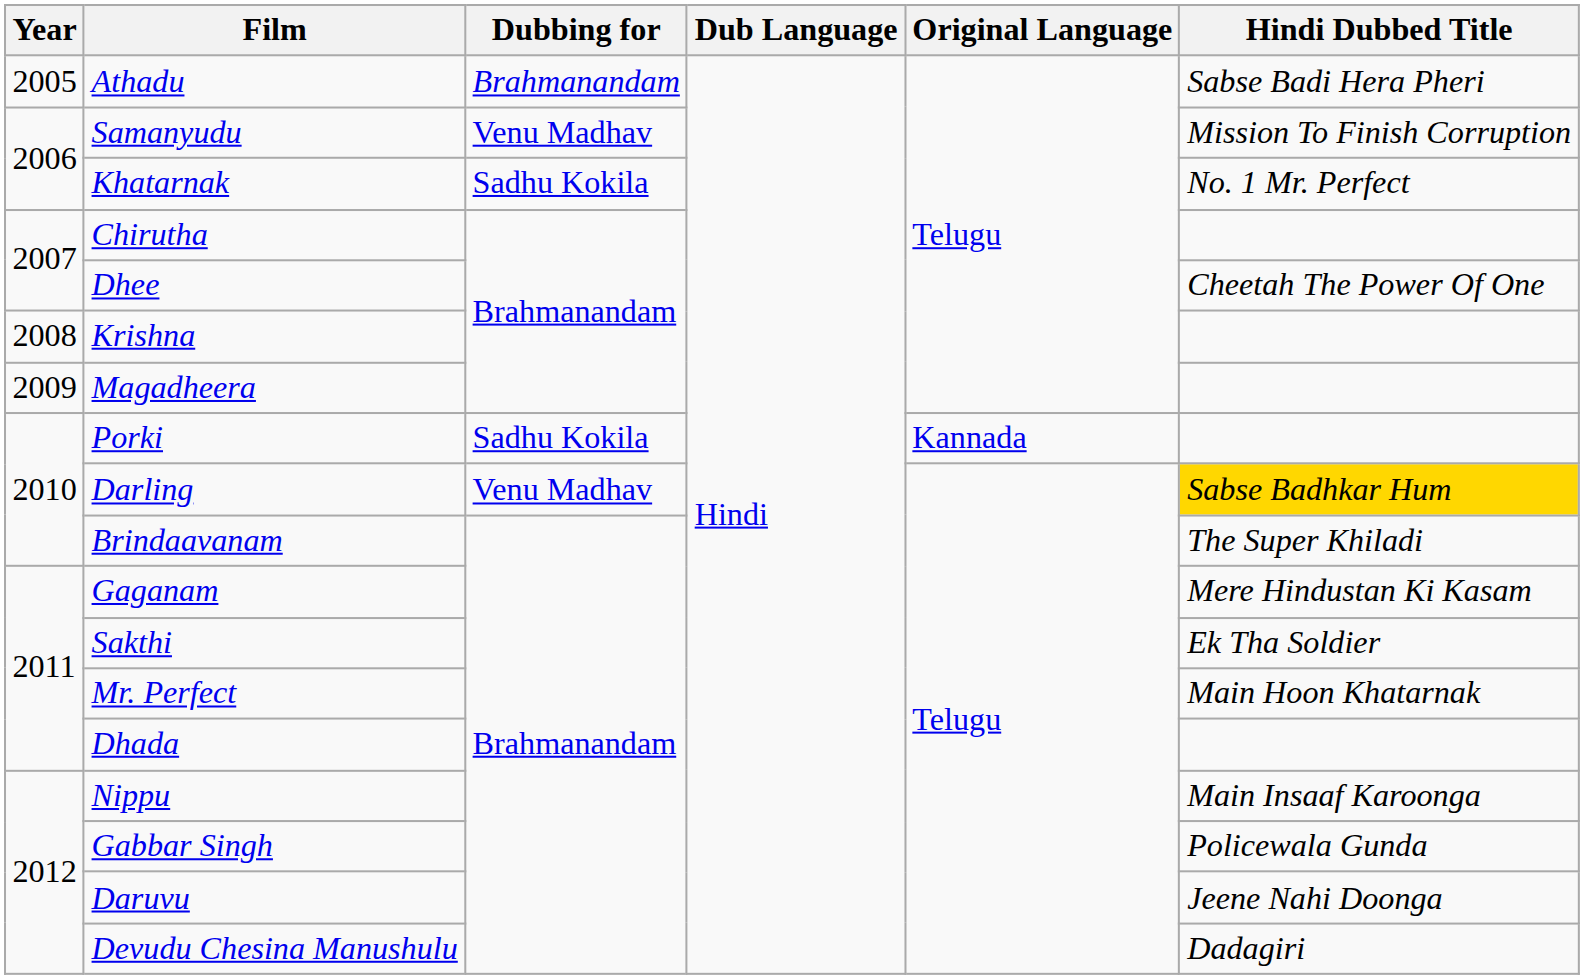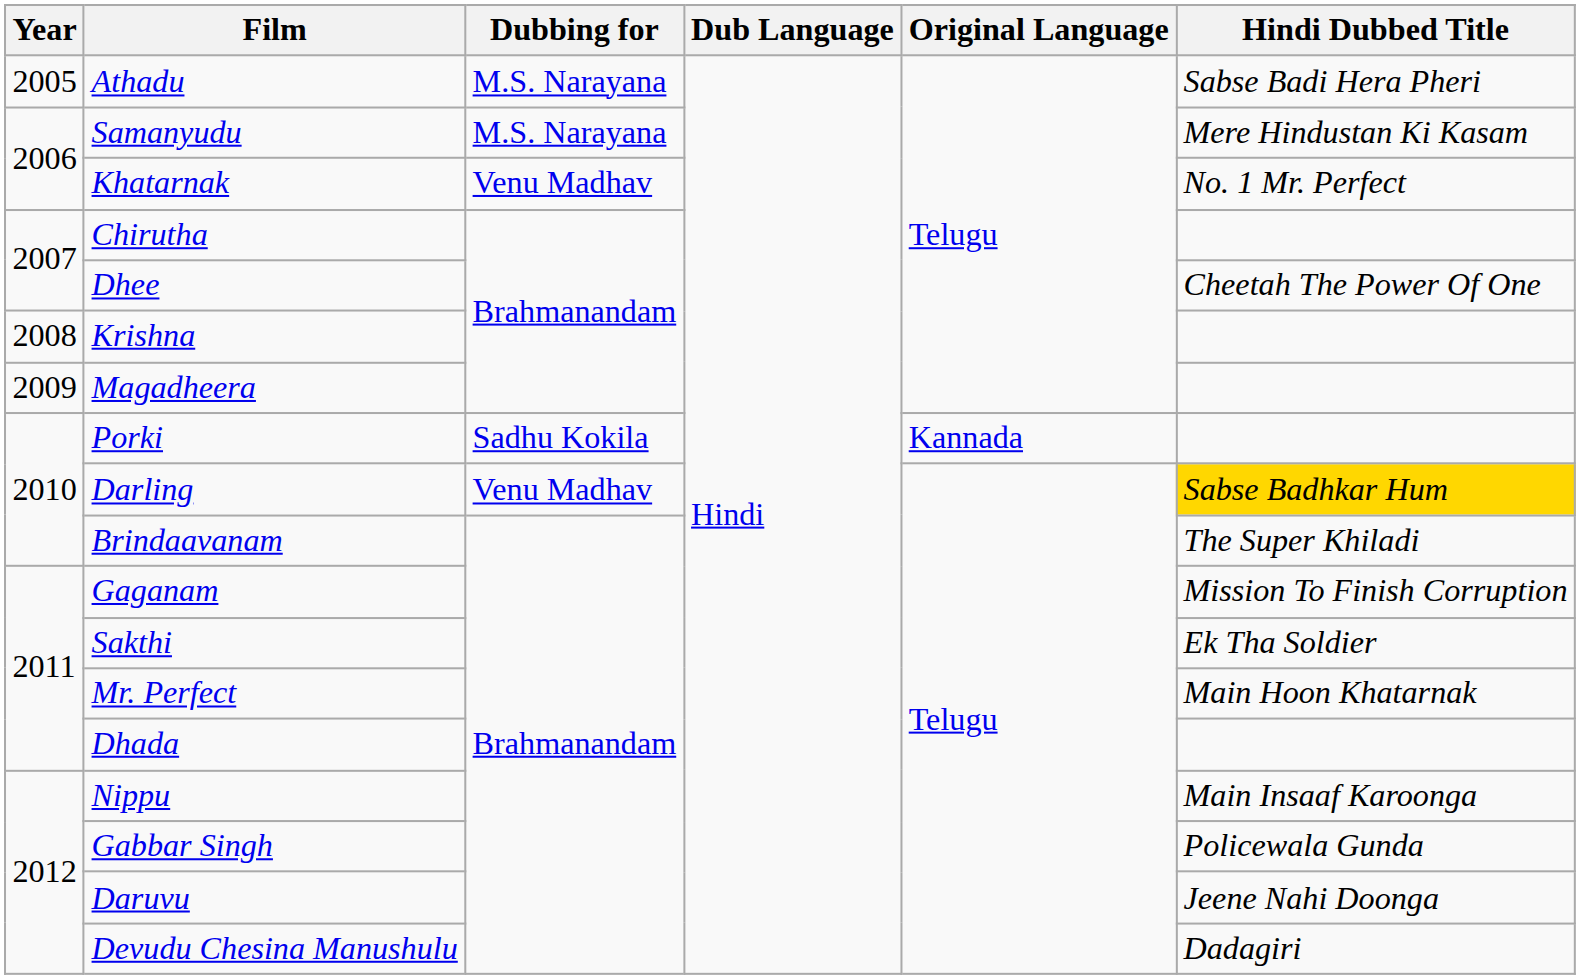Athadu | Dubbing for: Brahmanandam -> M.S. Narayana
Samanyudu | Dubbing for: Venu Madhav -> M.S. Narayana
Samanyudu | Hindi Dubbed Title: Mission To Finish Corruption -> Mere Hindustan Ki Kasam
Khatarnak | Dubbing for: Sadhu Kokila -> Venu Madhav
Gaganam | Hindi Dubbed Title: Mere Hindustan Ki Kasam -> Mission To Finish Corruption
